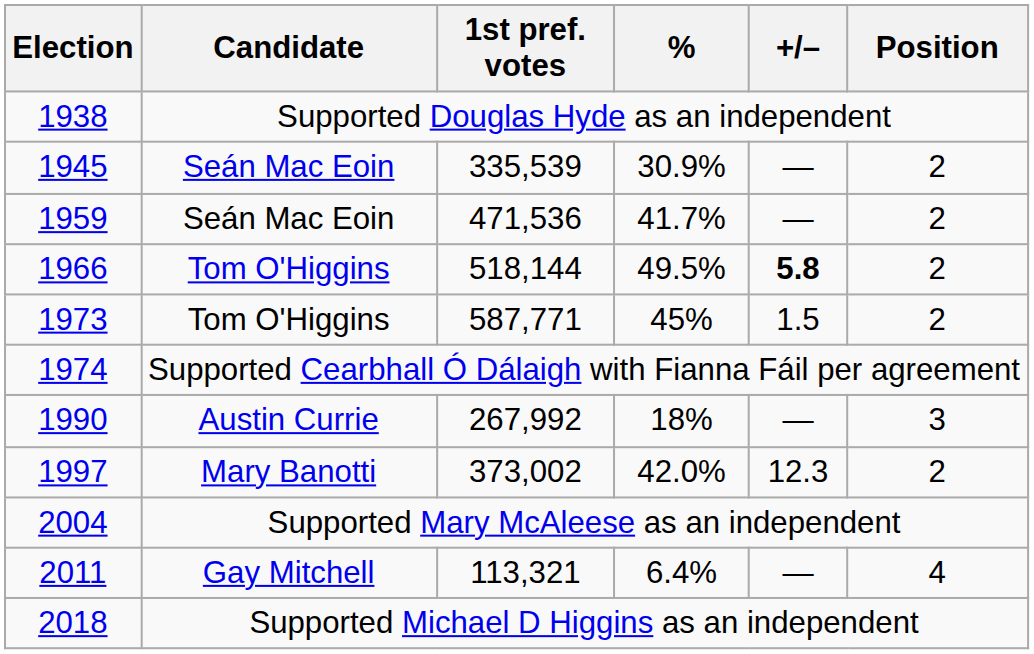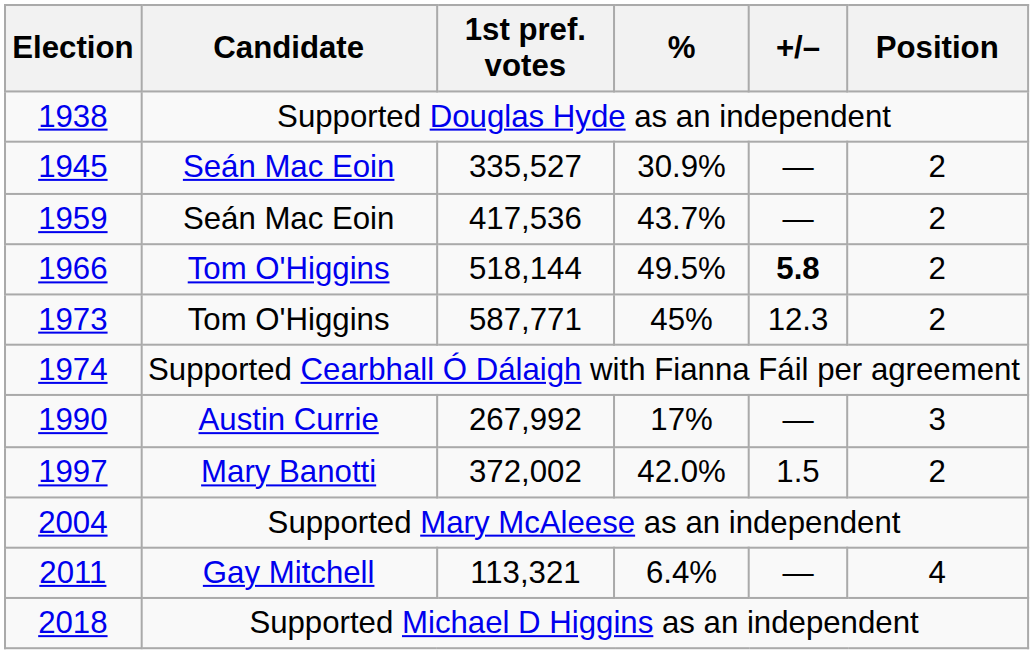1945 | 1st pref. votes: 335,539 -> 335,527
1959 | 1st pref. votes: 471,536 -> 417,536
1959 | %: 41.7% -> 43.7%
1973 | +/–: 1.5 -> 12.3
1990 | %: 18% -> 17%
1997 | 1st pref. votes: 373,002 -> 372,002
1997 | +/–: 12.3 -> 1.5
